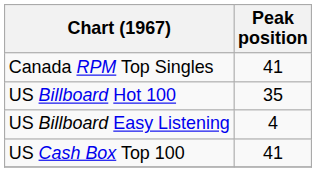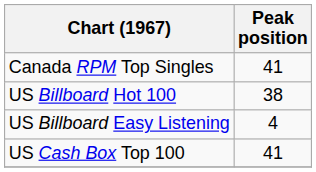US Billboard Hot 100 | Peak position: 35 -> 38
